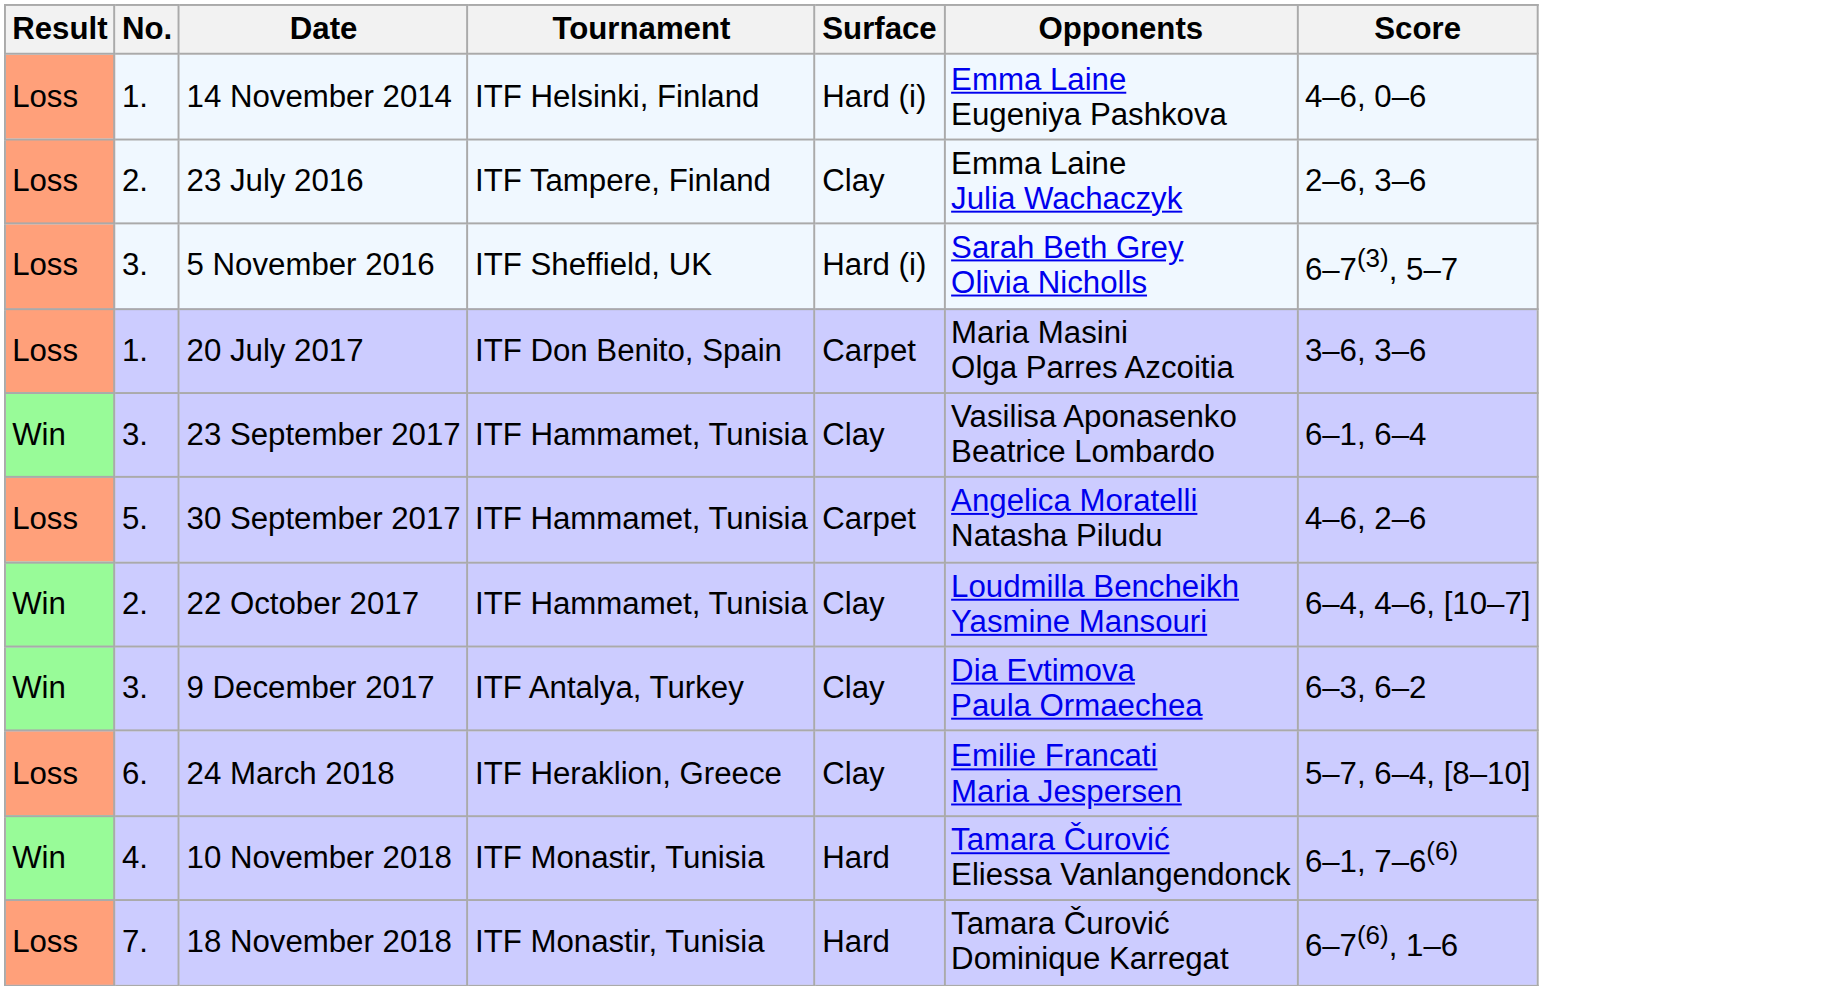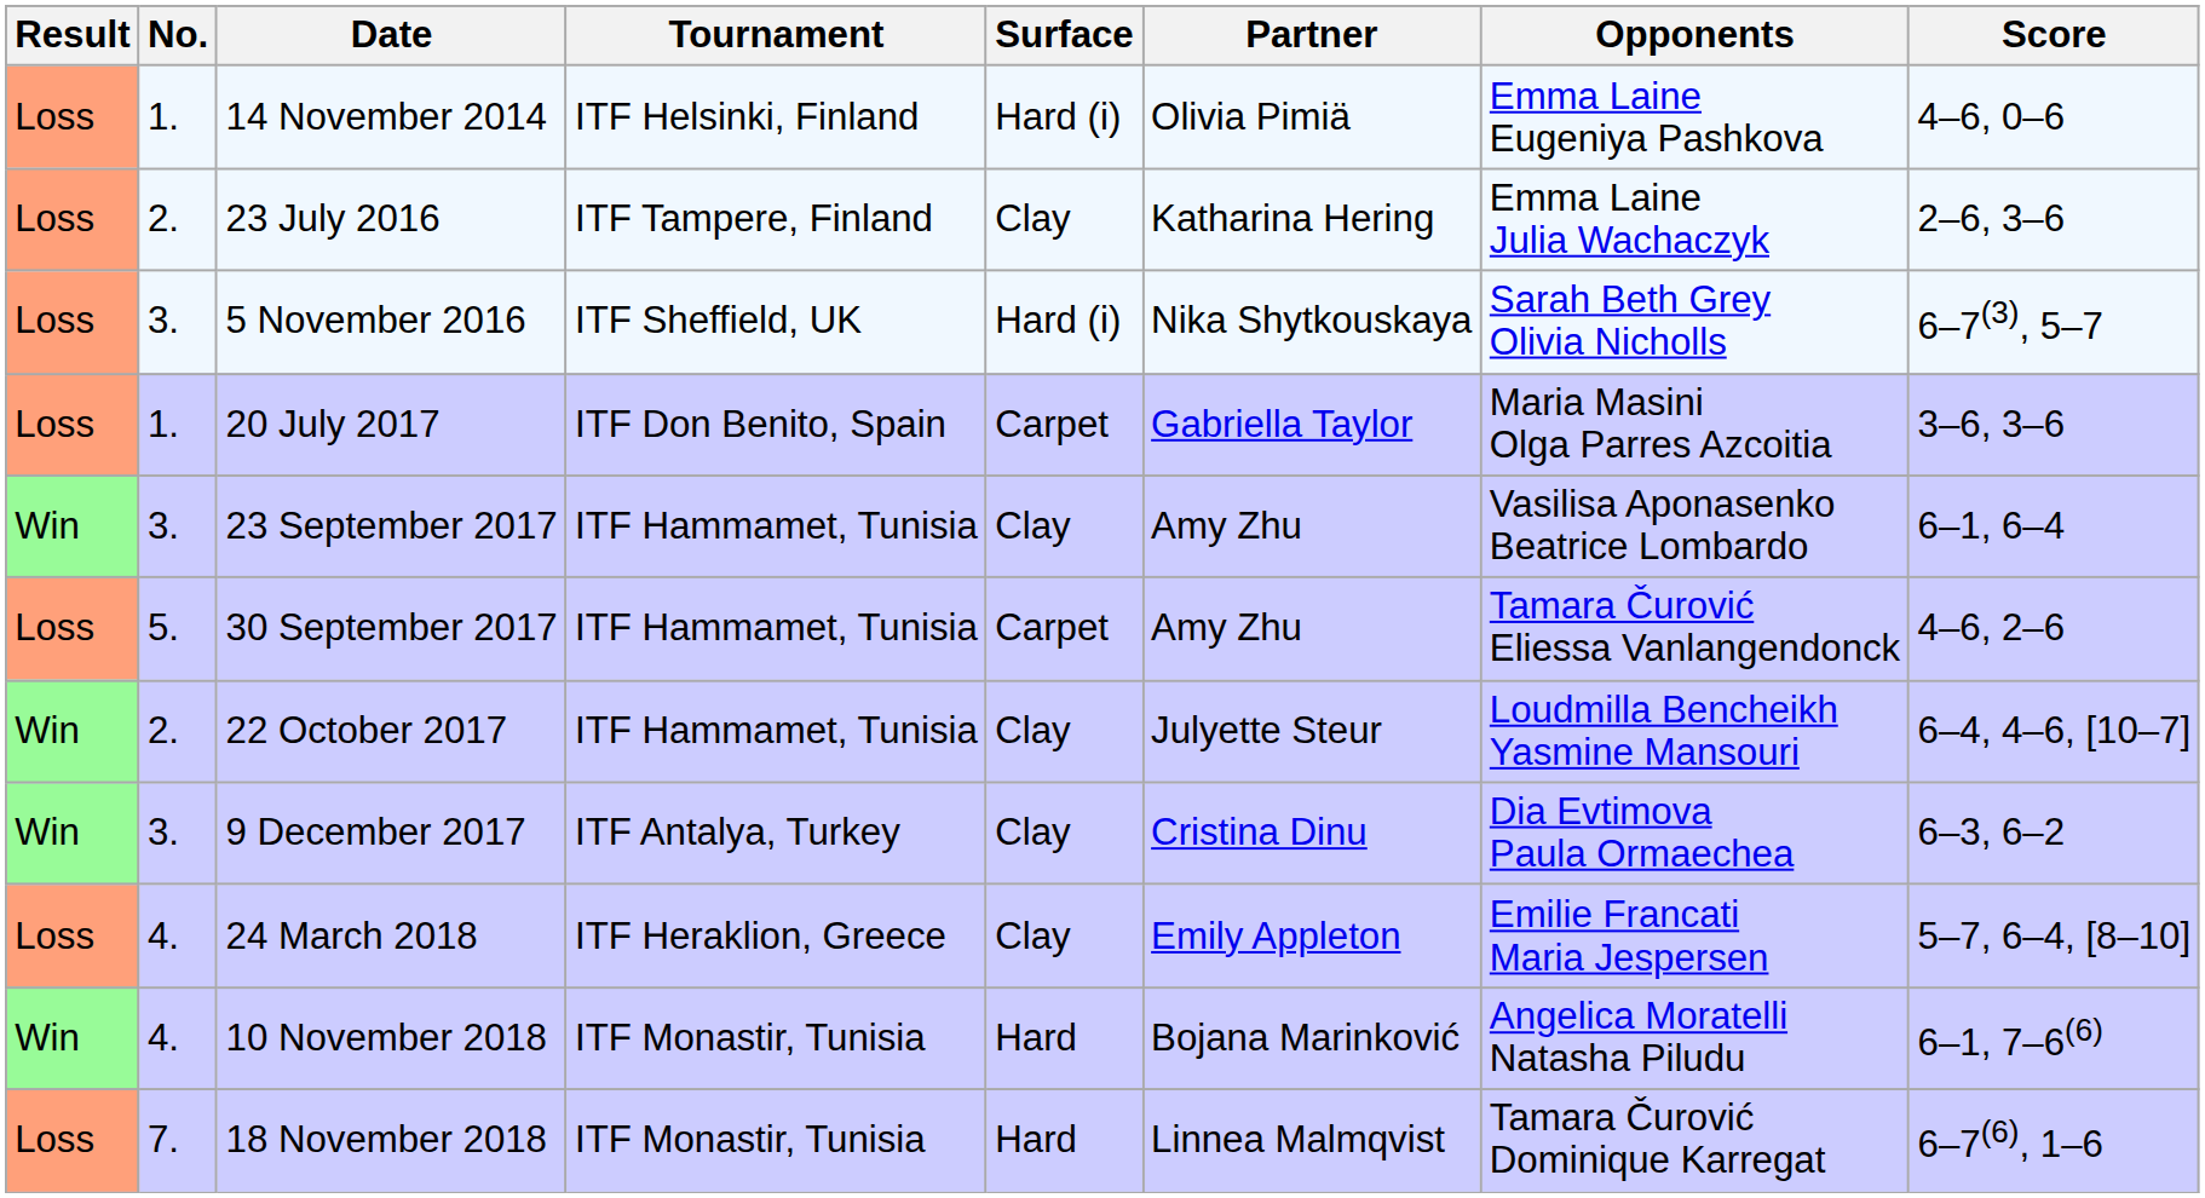+ column: Partner | Olivia Pimiä | Katharina Hering | Nika Shytkouskaya | Gabriella Taylor | Amy Zhu | Amy Zhu | Julyette Steur | Cristina Dinu | Emily Appleton | Bojana Marinković | Linnea Malmqvist
30 September 2017 | Opponents: Angelica Moratelli Natasha Piludu -> Tamara Čurović Eliessa Vanlangendonck
24 March 2018 | No.: 6. -> 4.
10 November 2018 | Opponents: Tamara Čurović Eliessa Vanlangendonck -> Angelica Moratelli Natasha Piludu
